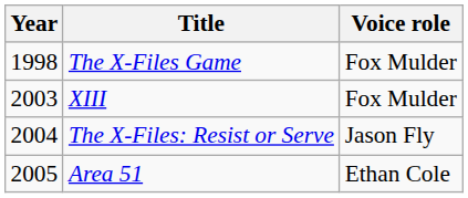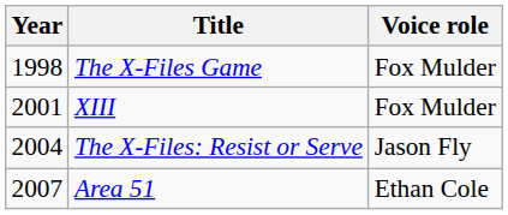XIII | Year: 2003 -> 2001
Area 51 | Year: 2005 -> 2007
